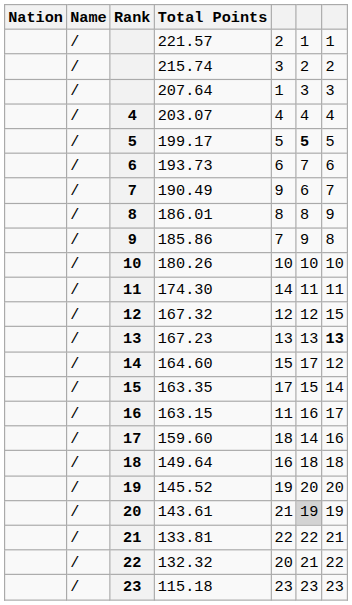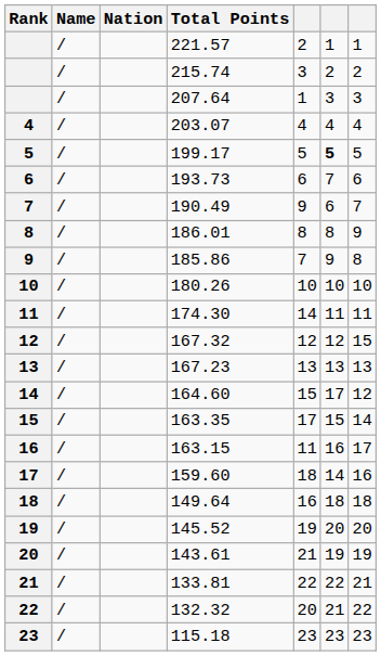columns swapped: Rank <-> Nation
167.23 | column 7: bold -> normal
143.61 | column 6: lightgrey background -> no background
